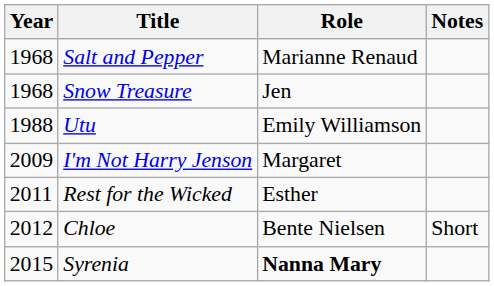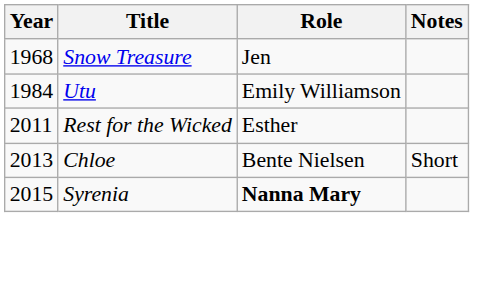- row: 1968 | Salt and Pepper | Marianne Renaud
Utu | Year: 1988 -> 1984
- row: 2009 | I'm Not Harry Jenson | Margaret
Chloe | Year: 2012 -> 2013
